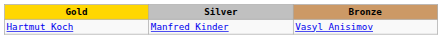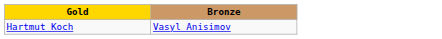- column: Silver | Manfred Kinder
